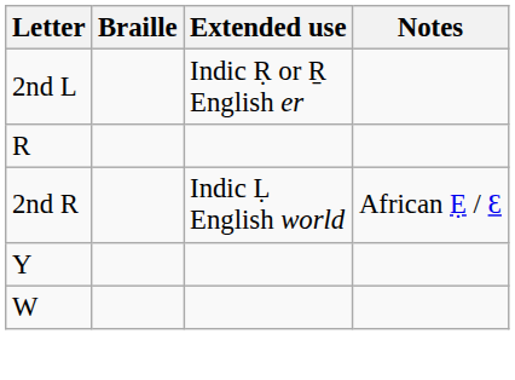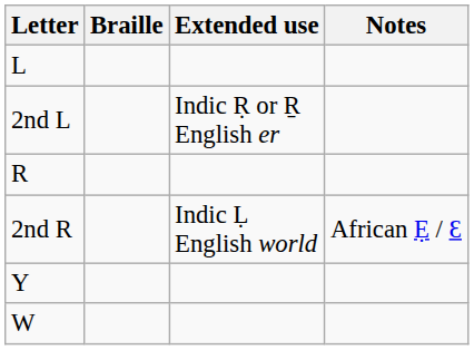+ row: L
